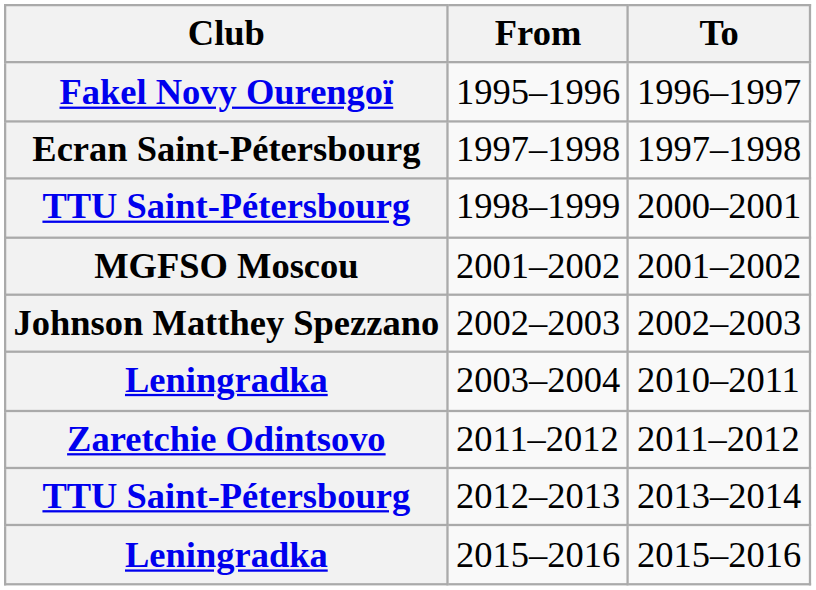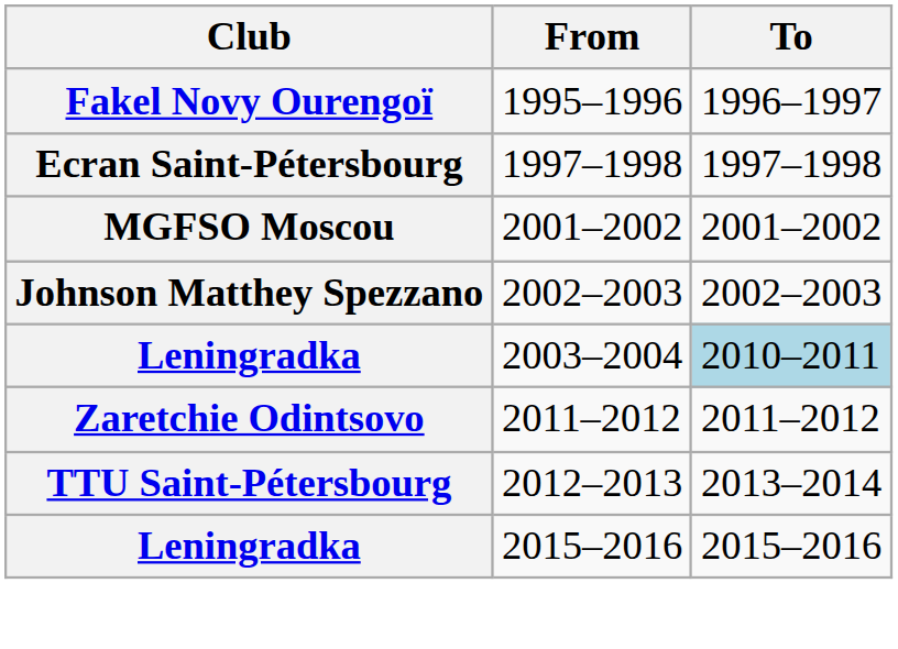- row: TTU Saint-Pétersbourg | 1998–1999 | 2000–2001
2003–2004 | To: no background -> lightblue background
